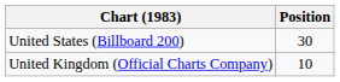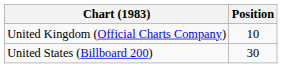rows swapped: United States (Billboard 200) <-> United Kingdom (Official Charts Company)
